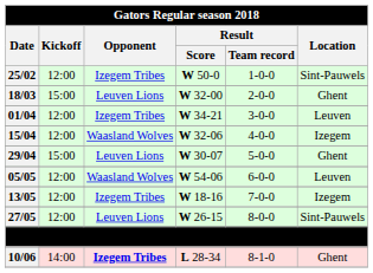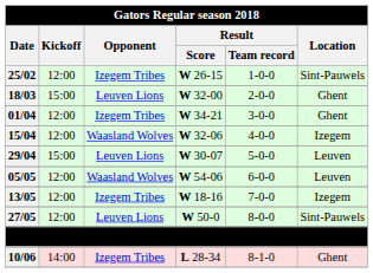25/02 | Result / Score: W 50-0 -> W 26-15
01/04 | Location: Leuven -> Ghent
29/04 | Location: Ghent -> Leuven
27/05 | Result / Score: W 26-15 -> W 50-0
10/06 | Opponent: bold -> normal
